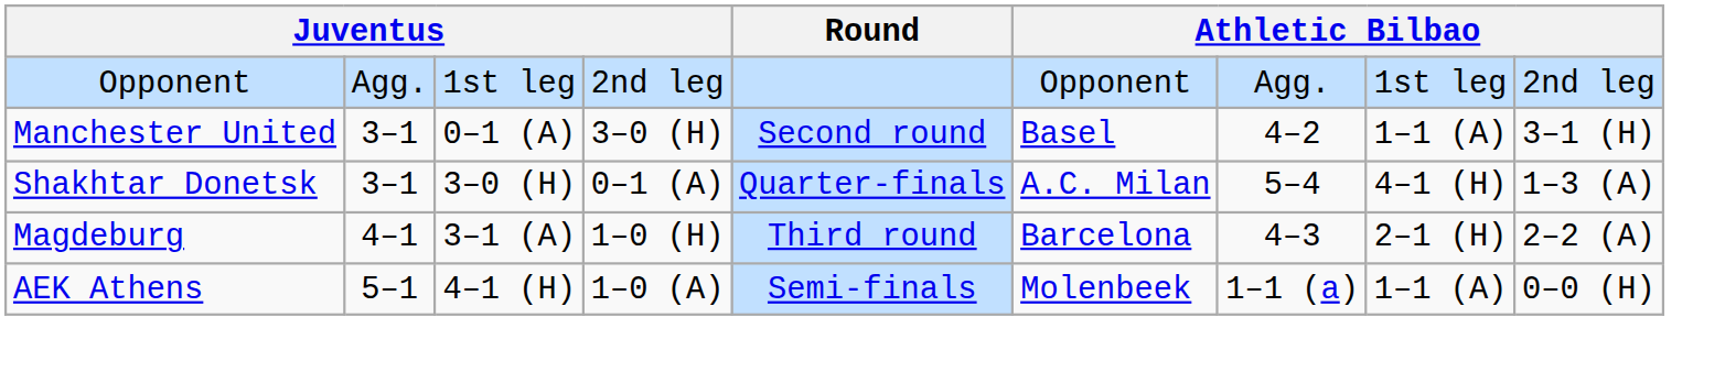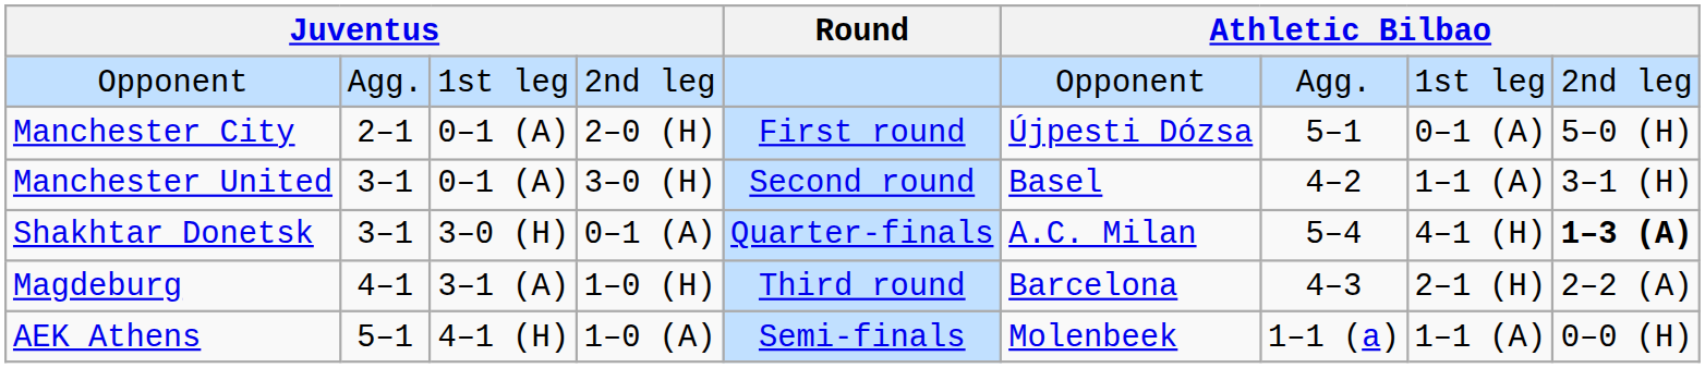+ row: Manchester City | 2–1 | 0–1 (A) | 2–0 (H) | First round | Újpesti Dózsa | 5–1 | 0–1 (A) | 5–0 (H)
Shakhtar Donetsk | column 9: normal -> bold
